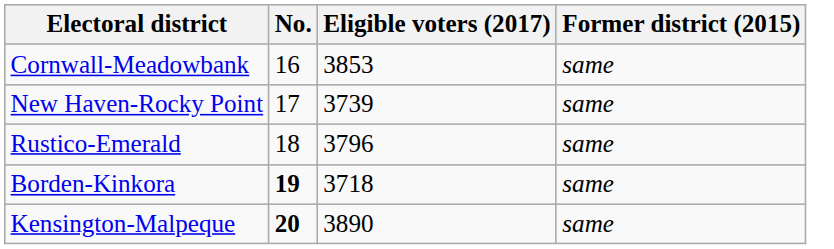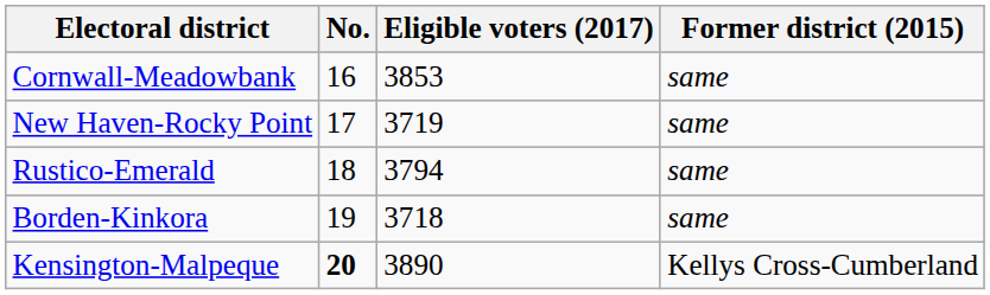New Haven-Rocky Point | Eligible voters (2017): 3739 -> 3719
Rustico-Emerald | Eligible voters (2017): 3796 -> 3794
Borden-Kinkora | No.: bold -> normal
Kensington-Malpeque | Former district (2015): same -> Kellys Cross-Cumberland
